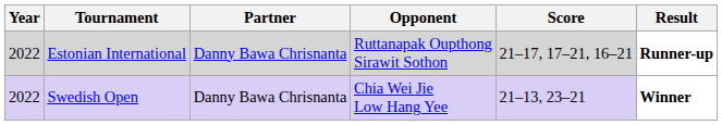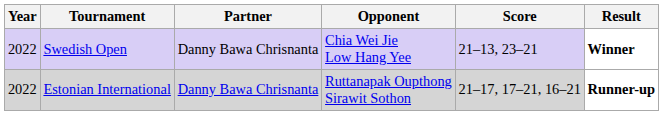rows swapped: Estonian International <-> Swedish Open
